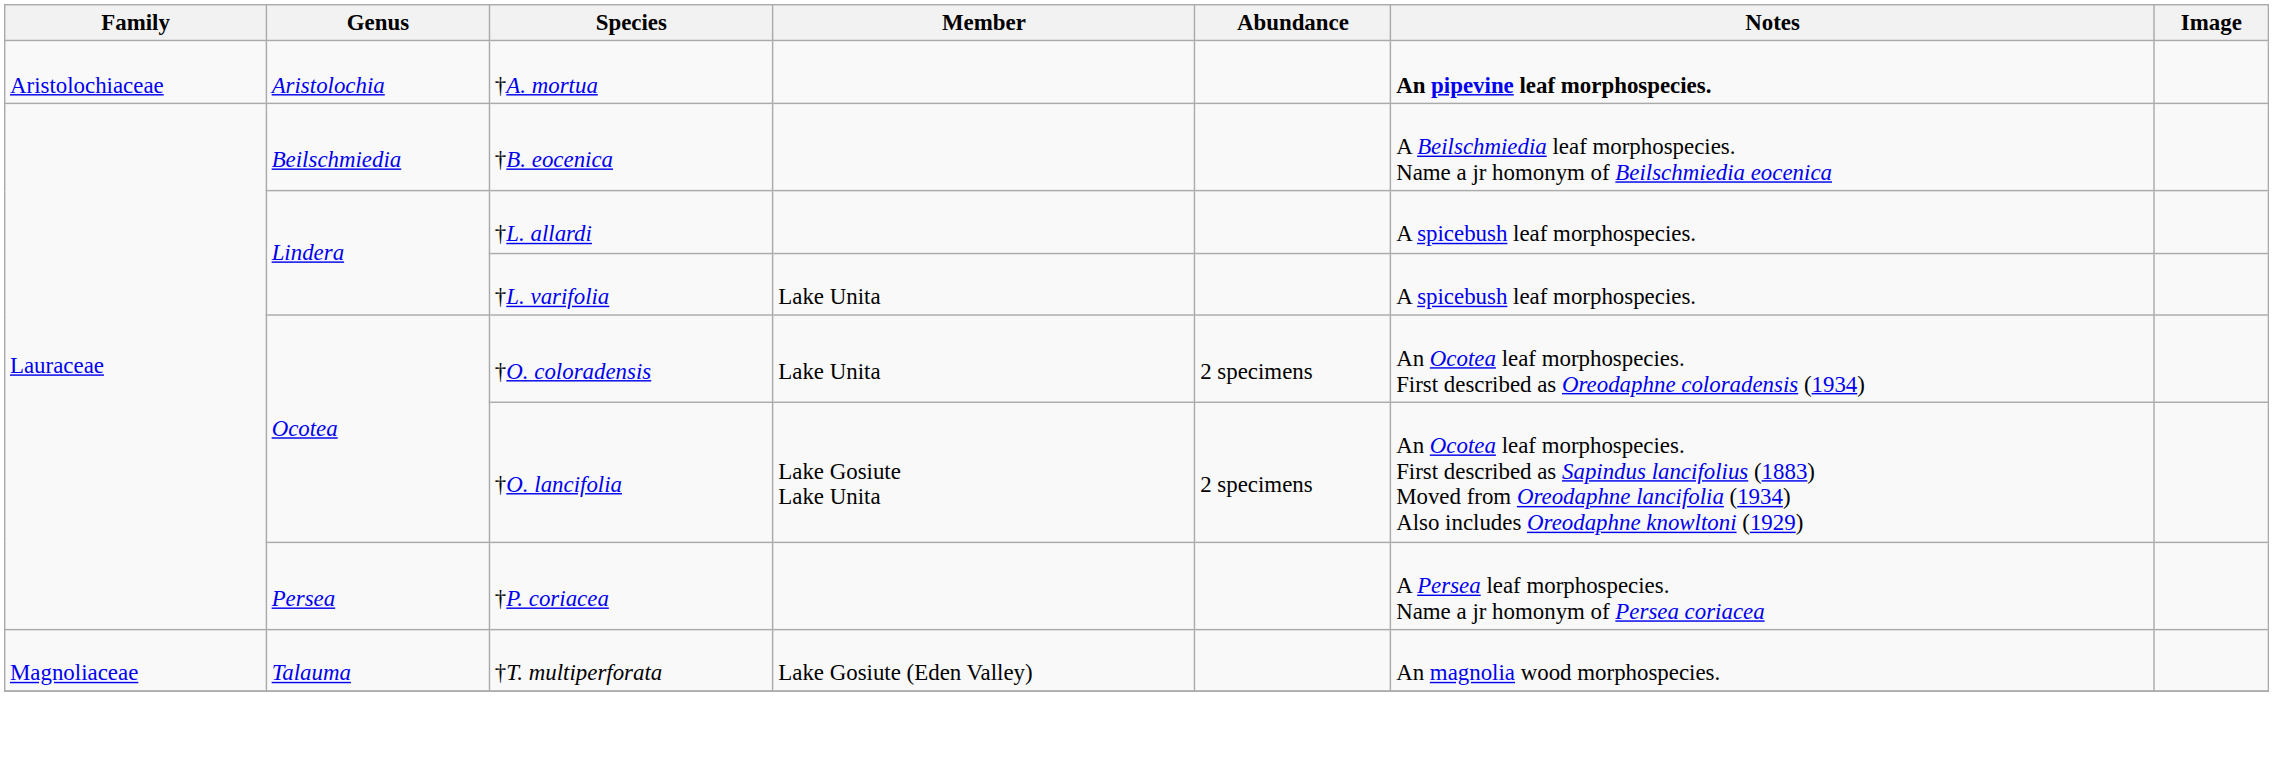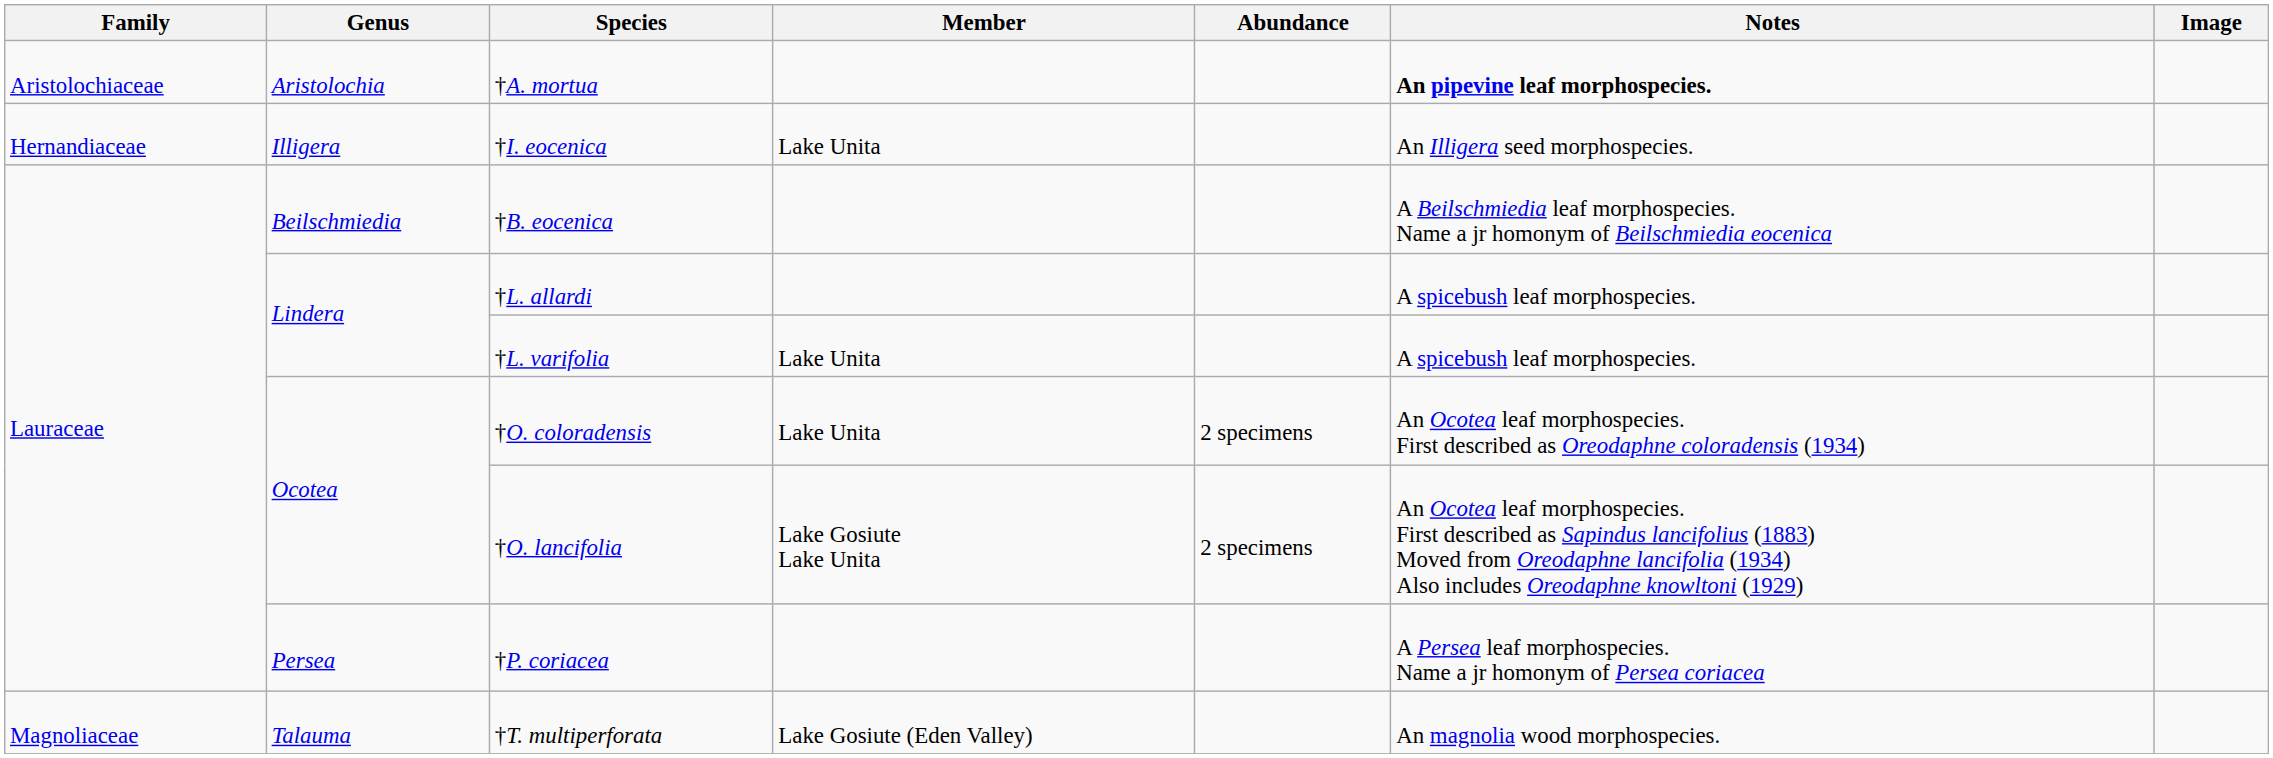+ row: Hernandiaceae | Illigera | †I. eocenica | Lake Unita | An Illigera seed morphospecies.
